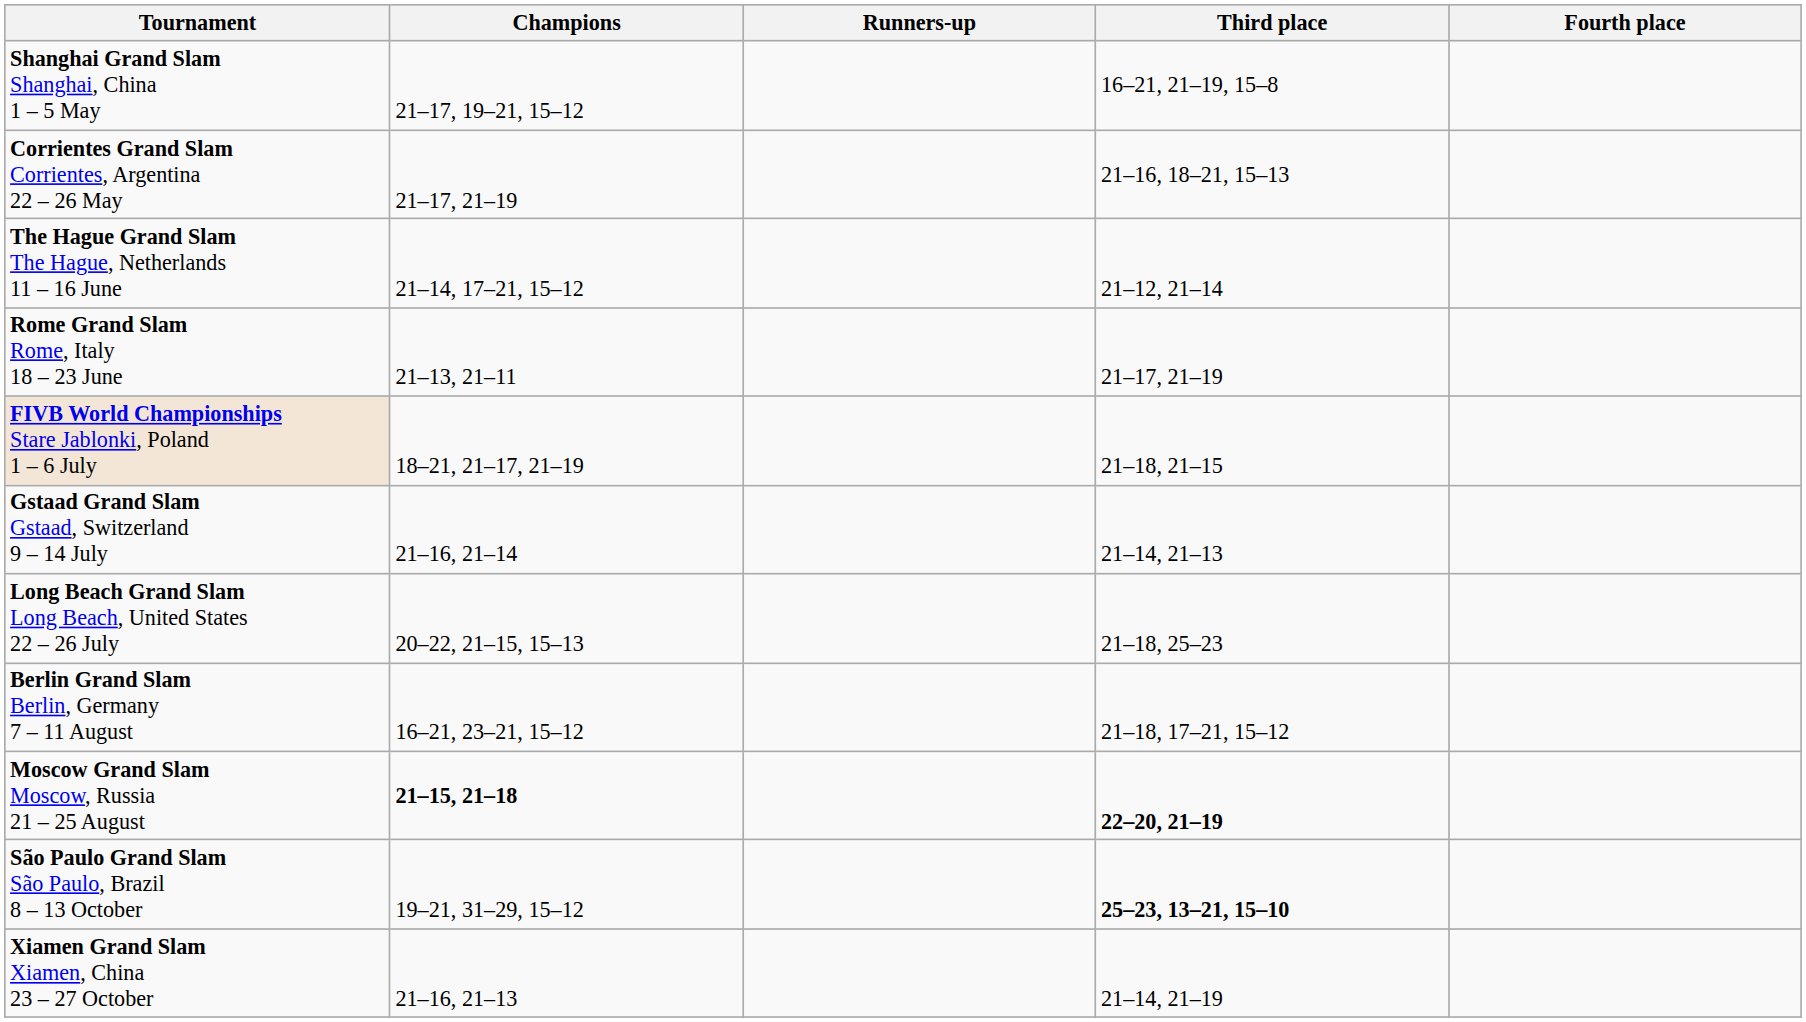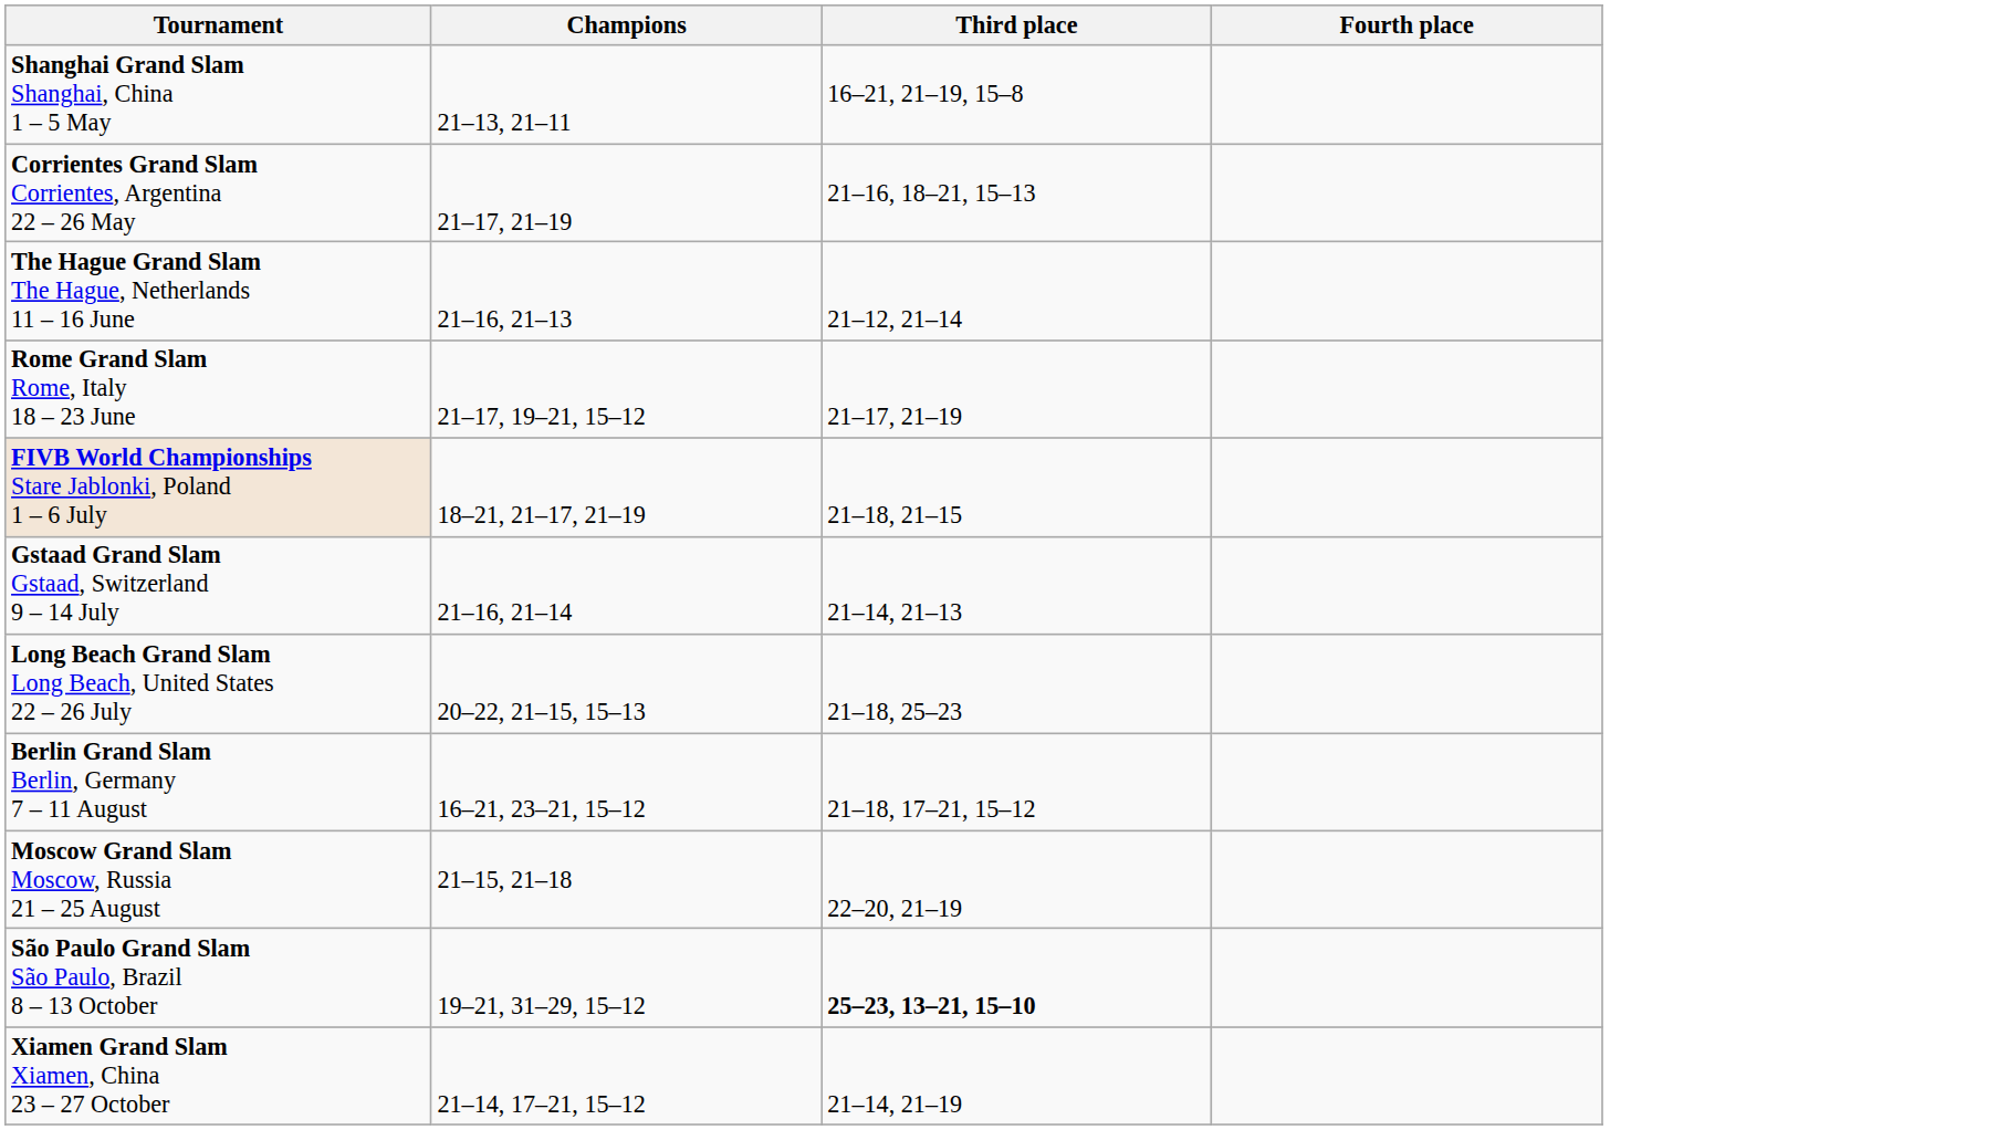- column: Runners-up
Shanghai Grand Slam Shanghai, China 1 – 5 May | Champions: 21–17, 19–21, 15–12 -> 21–13, 21–11
The Hague Grand Slam The Hague, Netherlands 11 – 16 June | Champions: 21–14, 17–21, 15–12 -> 21–16, 21–13
Rome Grand Slam Rome, Italy 18 – 23 June | Champions: 21–13, 21–11 -> 21–17, 19–21, 15–12
Moscow Grand Slam Moscow, Russia 21 – 25 August | Champions: bold -> normal
Moscow Grand Slam Moscow, Russia 21 – 25 August | Third place: bold -> normal
Xiamen Grand Slam Xiamen, China 23 – 27 October | Champions: 21–16, 21–13 -> 21–14, 17–21, 15–12
